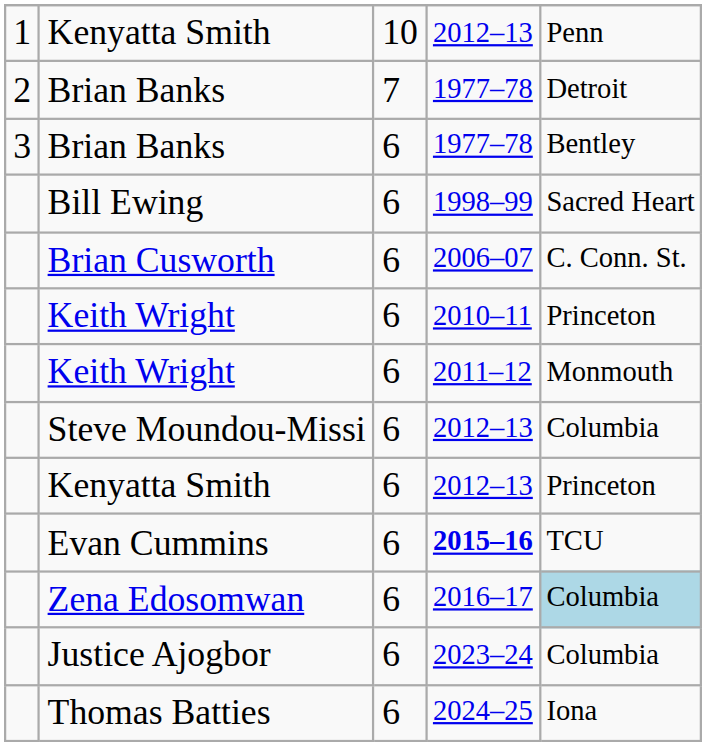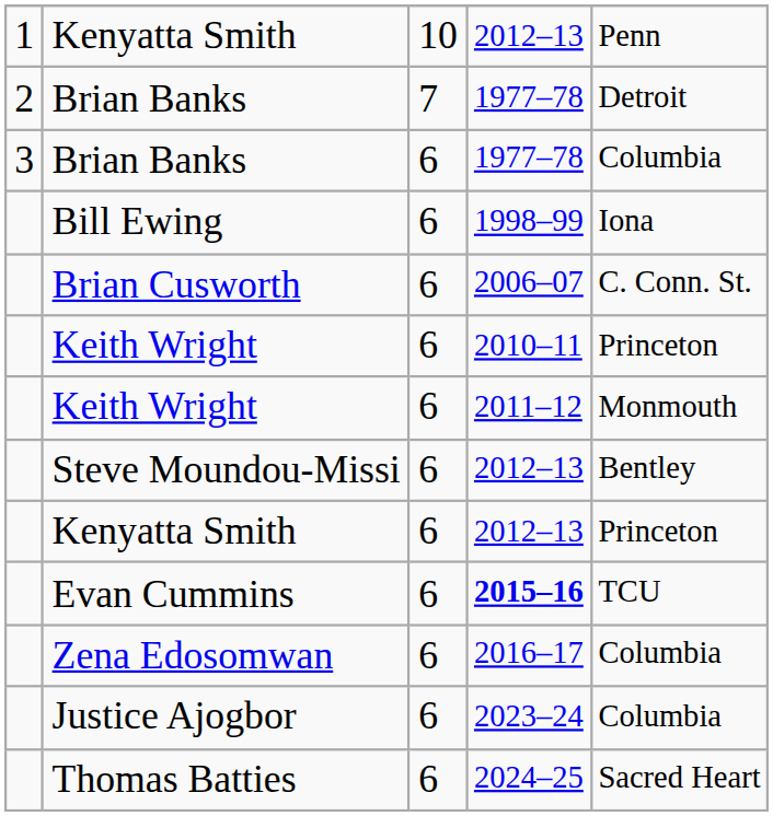3 / Brian Banks | column 5: Bentley -> Columbia
Bill Ewing | column 5: Sacred Heart -> Iona
Steve Moundou-Missi | column 5: Columbia -> Bentley
Zena Edosomwan | column 5: lightblue background -> no background
Thomas Batties | column 5: Iona -> Sacred Heart
